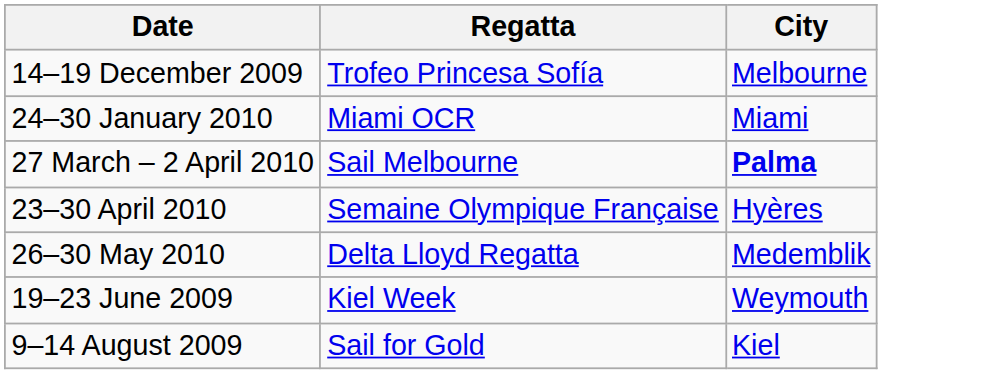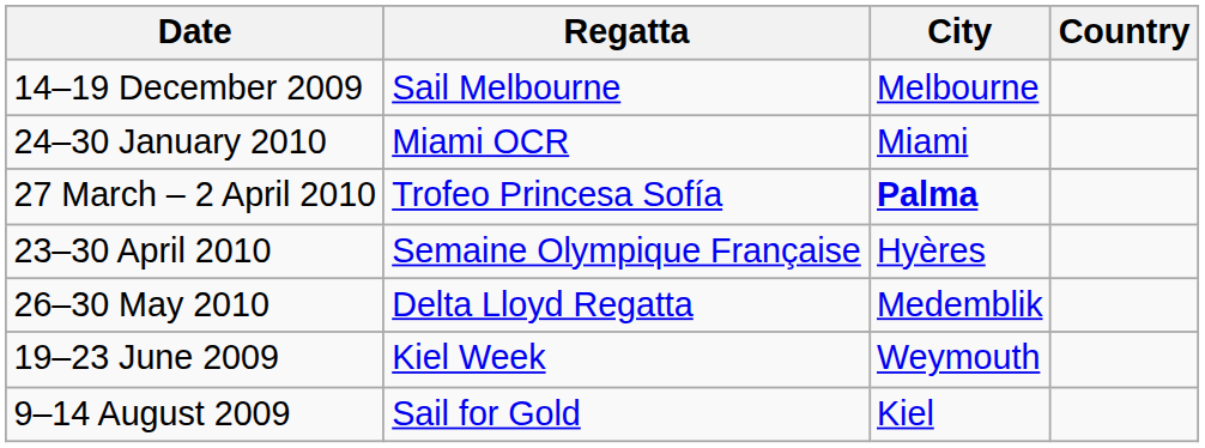+ column: Country
14–19 December 2009 | Regatta: Trofeo Princesa Sofía -> Sail Melbourne
27 March – 2 April 2010 | Regatta: Sail Melbourne -> Trofeo Princesa Sofía
